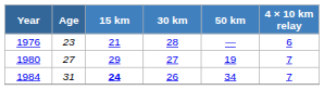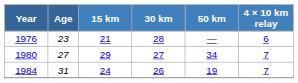1980 | 50 km: 19 -> 34
1984 | 15 km: bold -> normal
1984 | 50 km: 34 -> 19
